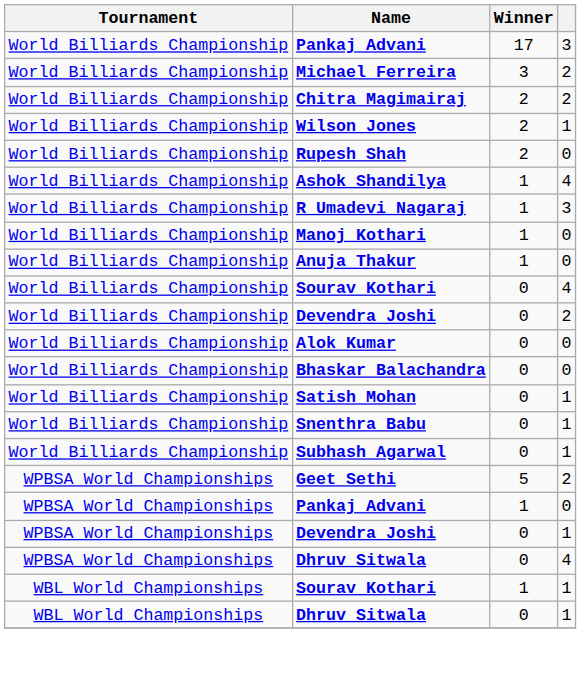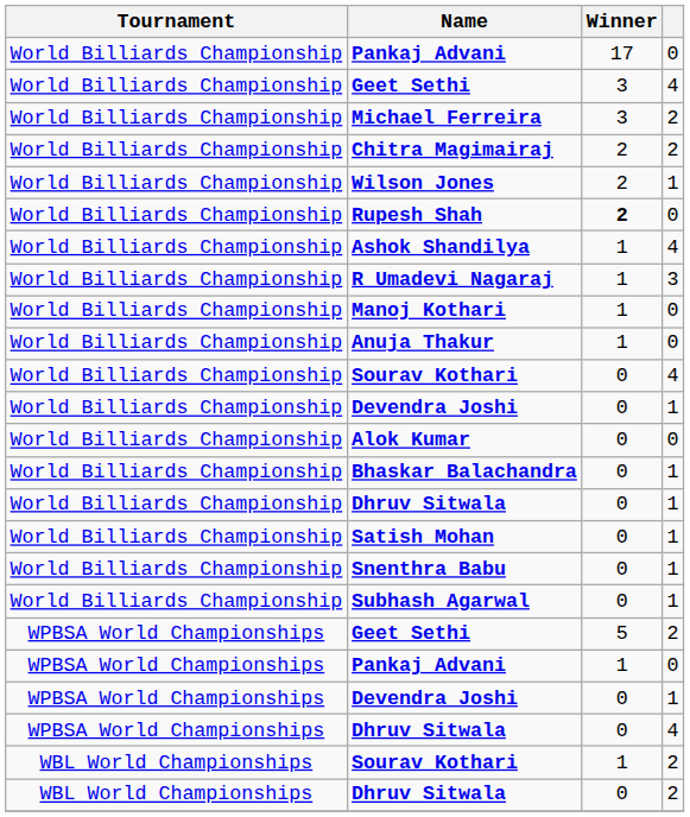World Billiards Championship / Pankaj Advani | column 4: 3 -> 0
+ row: World Billiards Championship | Geet Sethi | 3 | 4
Rupesh Shah | Winner: normal -> bold
World Billiards Championship / Devendra Joshi | column 4: 2 -> 1
Bhaskar Balachandra | column 4: 0 -> 1
+ row: World Billiards Championship | Dhruv Sitwala | 0 | 1
WBL World Championships / Sourav Kothari | column 4: 1 -> 2
WBL World Championships / Dhruv Sitwala | column 4: 1 -> 2
